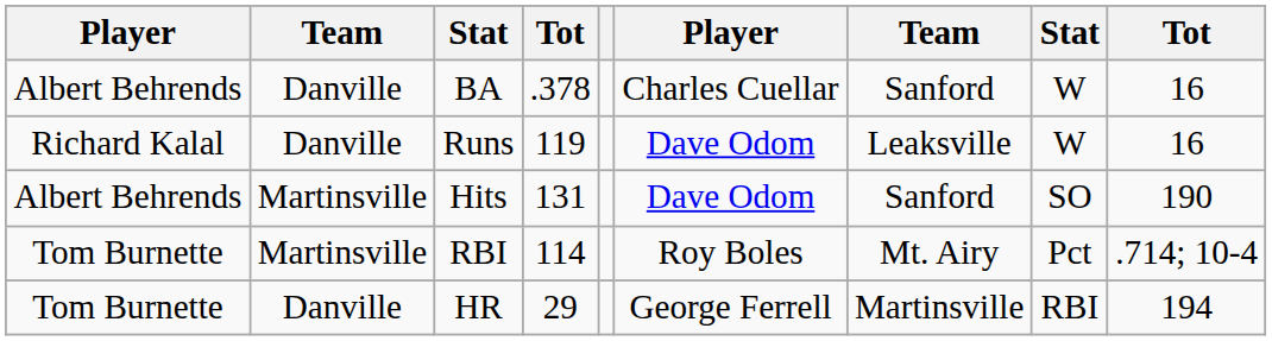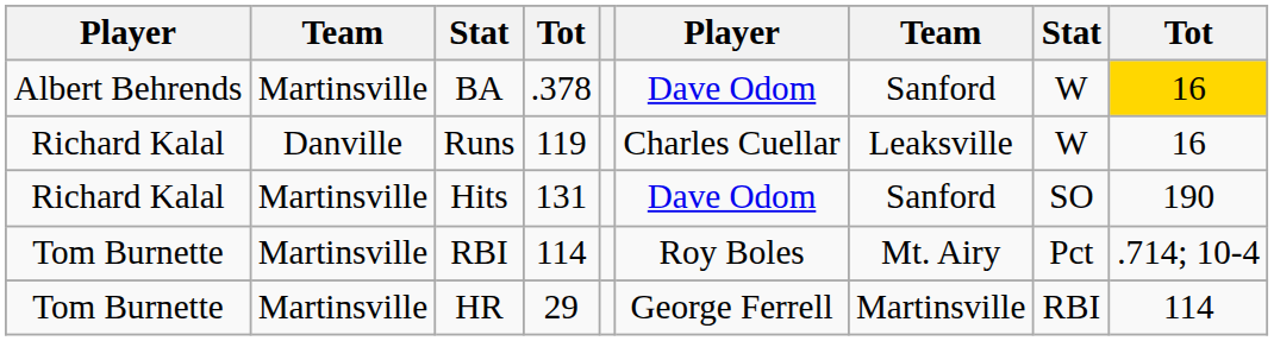BA | column 2: Danville -> Martinsville
BA | column 6: Charles Cuellar -> Dave Odom
BA | column 9: no background -> gold background
Runs | column 6: Dave Odom -> Charles Cuellar
Hits | column 1: Albert Behrends -> Richard Kalal
HR | column 2: Danville -> Martinsville
HR | column 9: 194 -> 114
